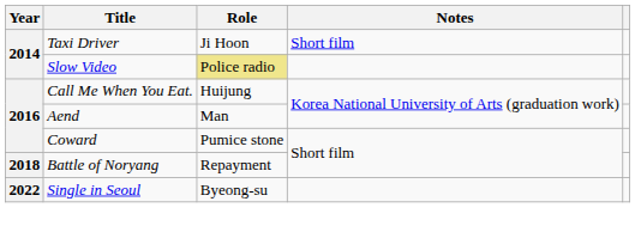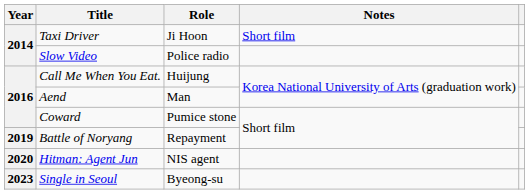Slow Video | Role: khaki background -> no background
Battle of Noryang | Year: 2018 -> 2019
+ row: 2020 | Hitman: Agent Jun | NIS agent
Single in Seoul | Year: 2022 -> 2023
